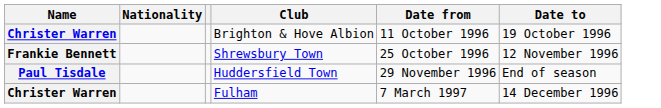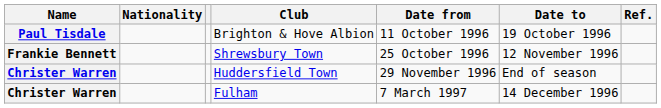+ column: Ref.
Brighton & Hove Albion | Name: Christer Warren -> Paul Tisdale
Huddersfield Town | Name: Paul Tisdale -> Christer Warren
